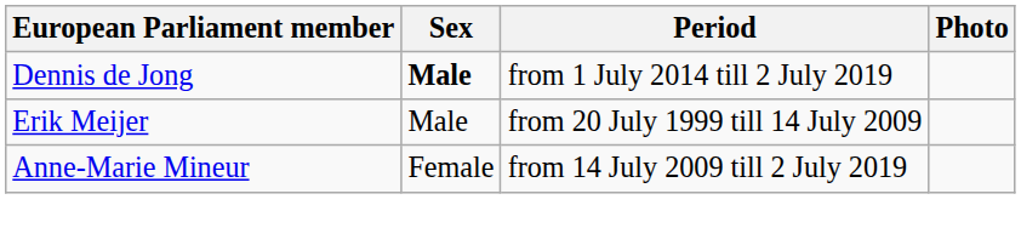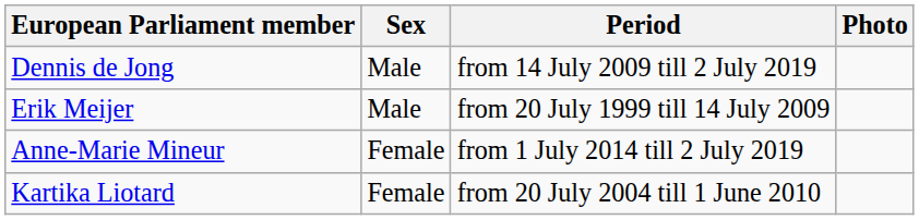Dennis de Jong | Sex: bold -> normal
Dennis de Jong | Period: from 1 July 2014 till 2 July 2019 -> from 14 July 2009 till 2 July 2019
Anne-Marie Mineur | Period: from 14 July 2009 till 2 July 2019 -> from 1 July 2014 till 2 July 2019
+ row: Kartika Liotard | Female | from 20 July 2004 till 1 June 2010
